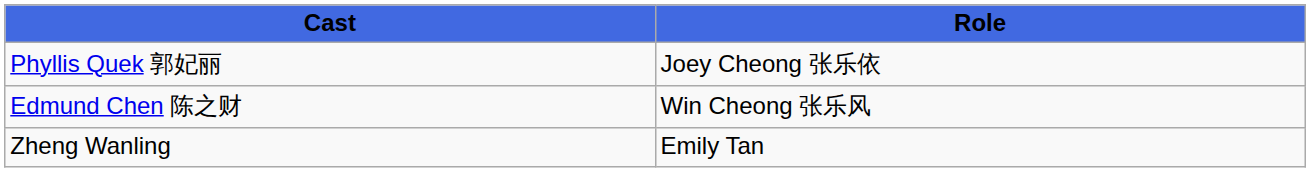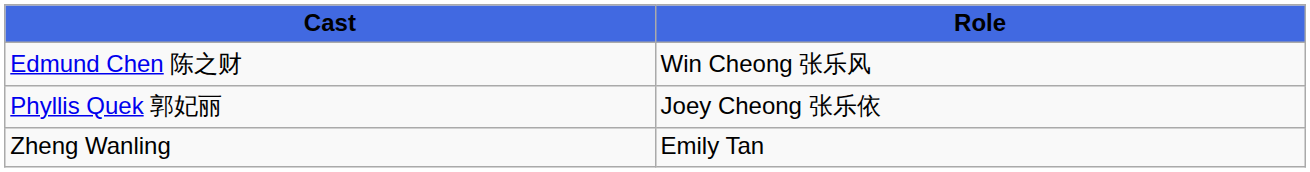rows swapped: Edmund Chen 陈之财 <-> Phyllis Quek 郭妃丽
